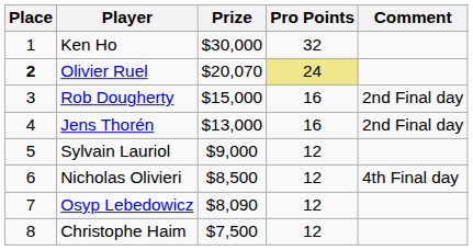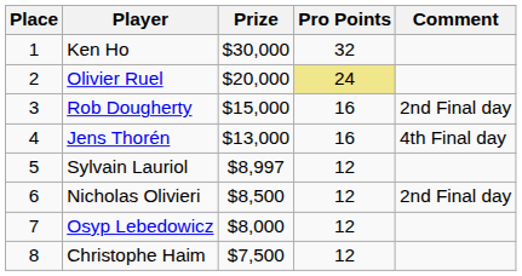Olivier Ruel | Place: bold -> normal
Olivier Ruel | Prize: $20,070 -> $20,000
Jens Thorén | Comment: 2nd Final day -> 4th Final day
Sylvain Lauriol | Prize: $9,000 -> $8,997
Nicholas Olivieri | Comment: 4th Final day -> 2nd Final day
Osyp Lebedowicz | Prize: $8,090 -> $8,000
